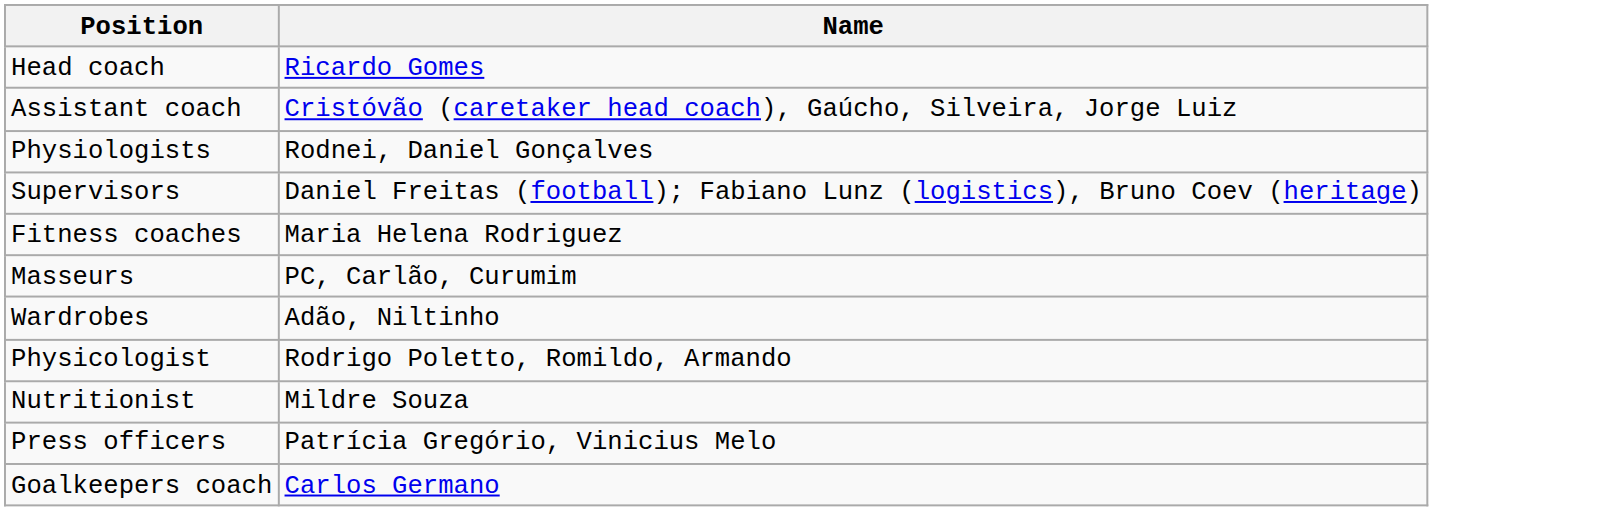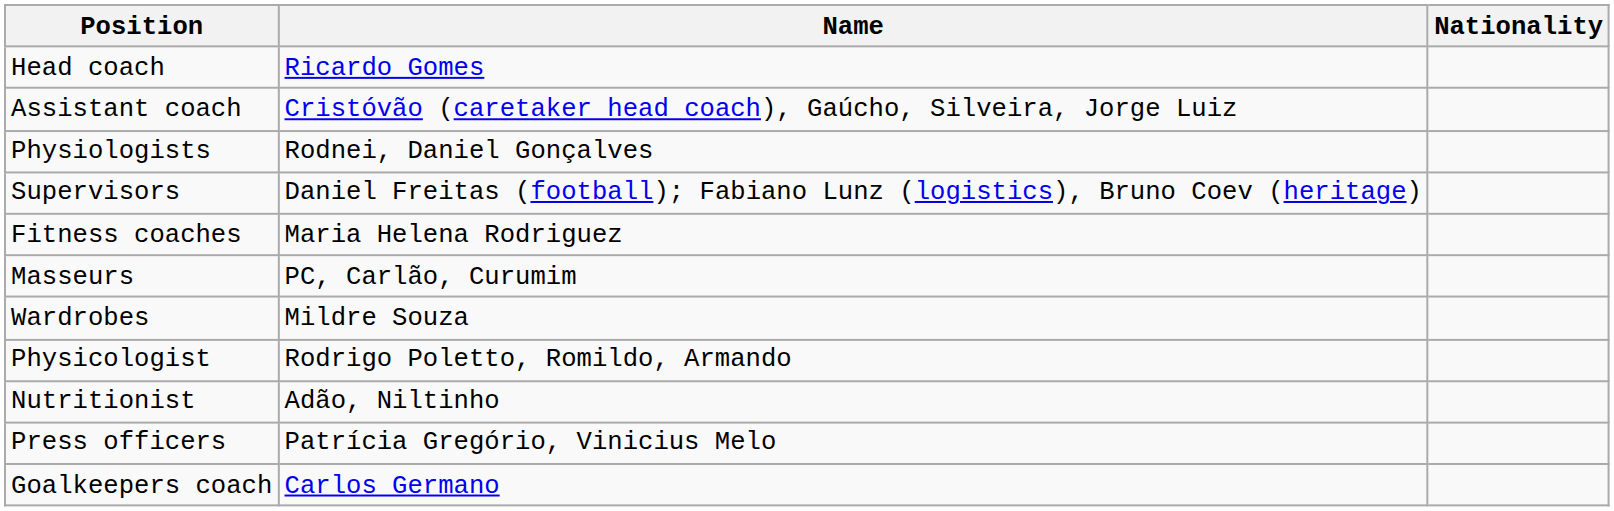+ column: Nationality
Wardrobes | Name: Adão, Niltinho -> Mildre Souza
Nutritionist | Name: Mildre Souza -> Adão, Niltinho
